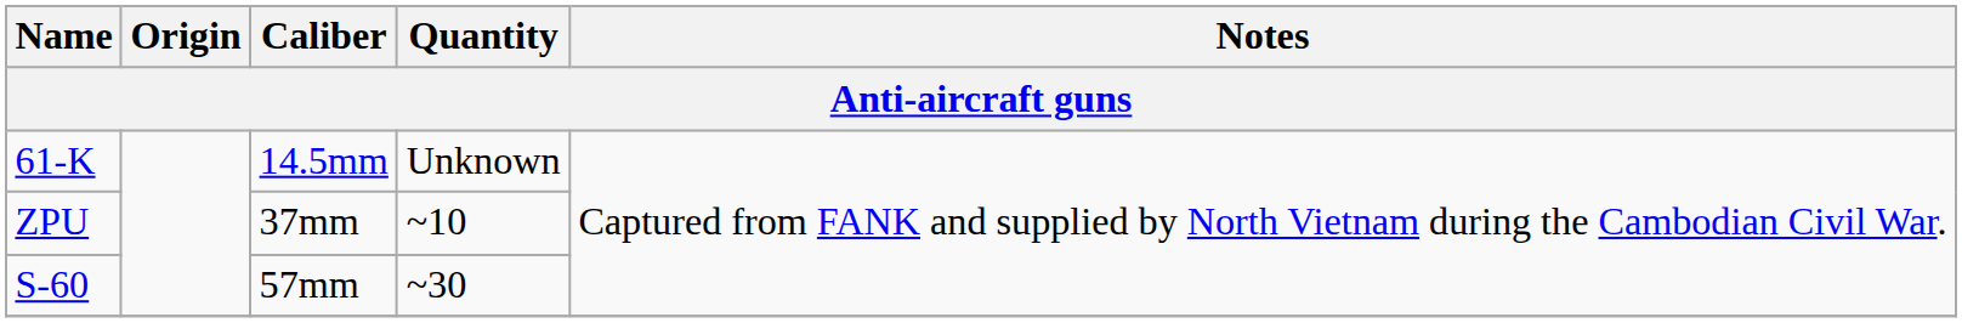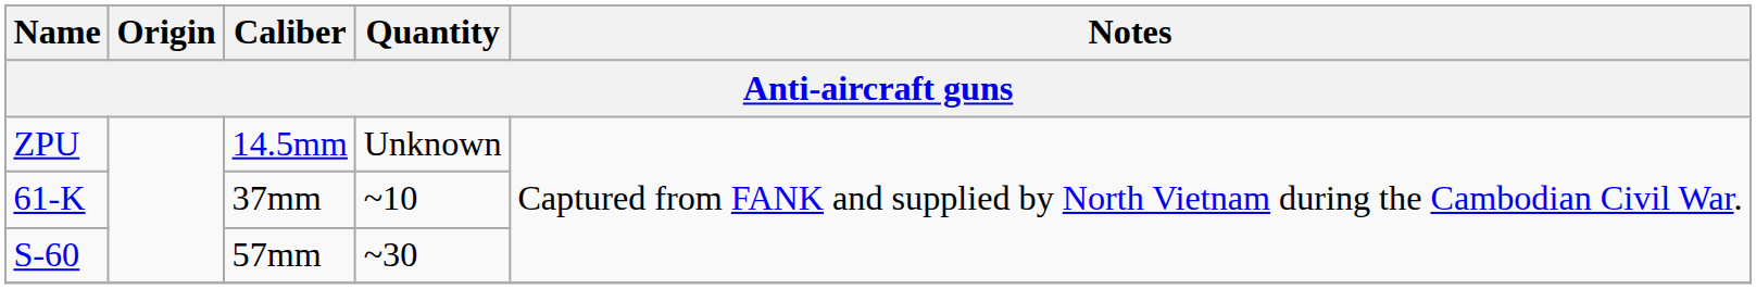14.5mm | Name: 61-K -> ZPU
37mm | Name: ZPU -> 61-K
